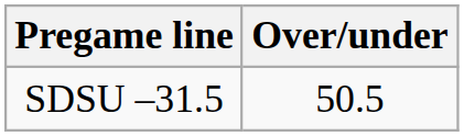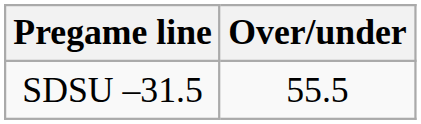SDSU –31.5 | Over/under: 50.5 -> 55.5
